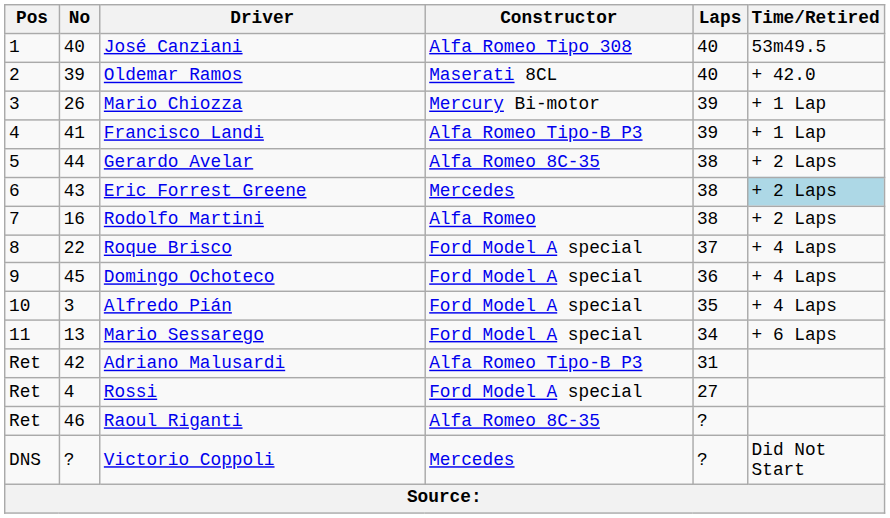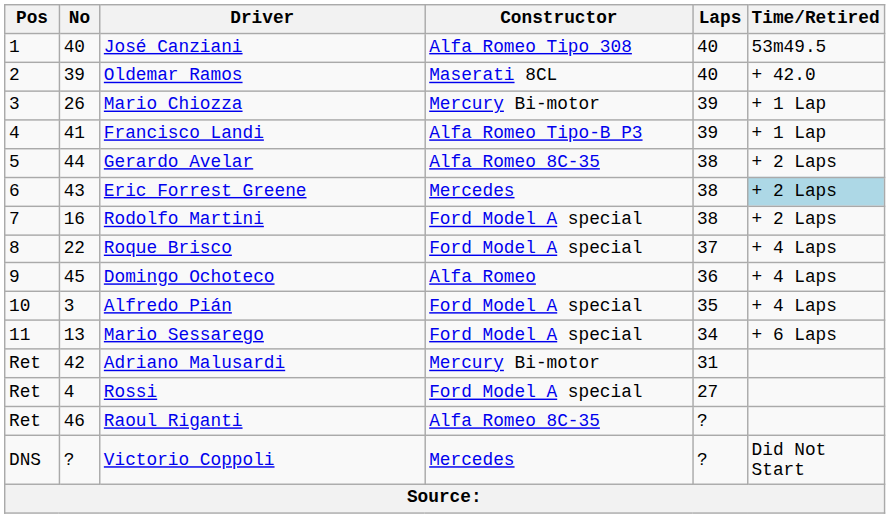Rodolfo Martini | Constructor: Alfa Romeo -> Ford Model A special
Domingo Ochoteco | Constructor: Ford Model A special -> Alfa Romeo
Adriano Malusardi | Constructor: Alfa Romeo Tipo-B P3 -> Mercury Bi-motor
